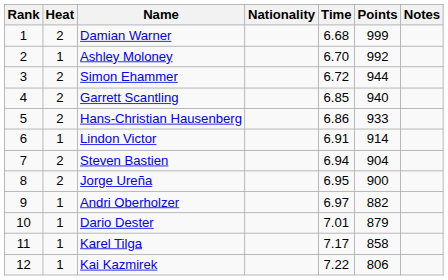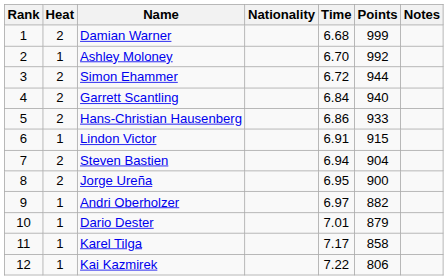Garrett Scantling | Time: 6.85 -> 6.84
Lindon Victor | Points: 914 -> 915
